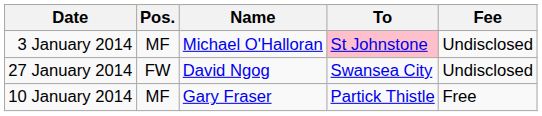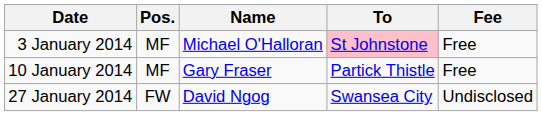3 January 2014 | Fee: Undisclosed -> Free
rows swapped: 10 January 2014 <-> 27 January 2014
